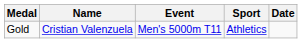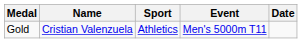columns swapped: Sport <-> Event
